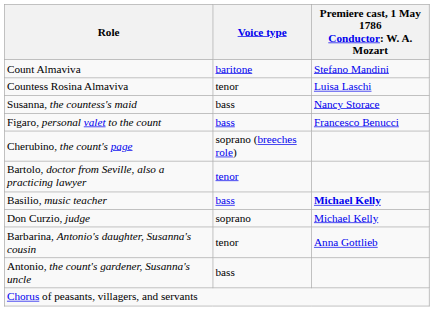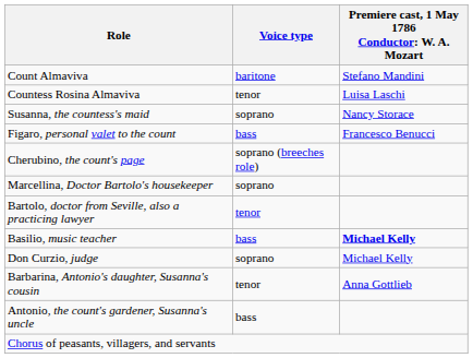Susanna, the countess's maid | Voice type: bass -> soprano
+ row: Marcellina, Doctor Bartolo's housekeeper | soprano
